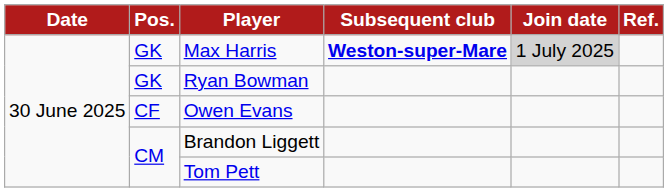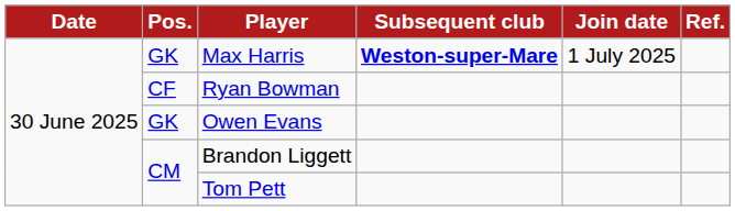Max Harris | Join date: lightgrey background -> no background
Ryan Bowman | Pos.: GK -> CF
Owen Evans | Pos.: CF -> GK
